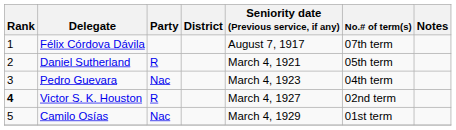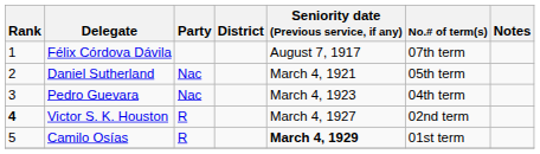Daniel Sutherland | Party: R -> Nac
Camilo Osías | Party: Nac -> R
Camilo Osías | Seniority date (Previous service, if any): normal -> bold
